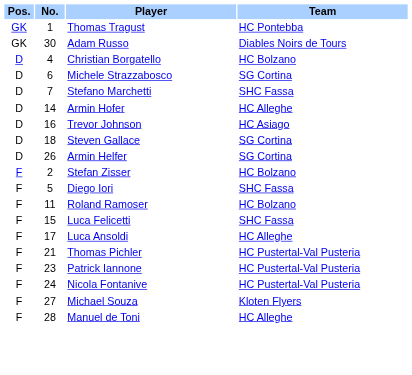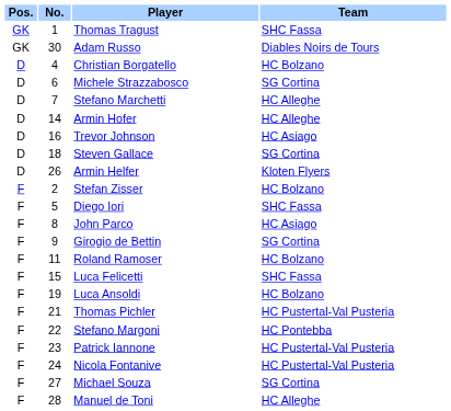Thomas Tragust | Team: HC Pontebba -> SHC Fassa
Stefano Marchetti | Team: SHC Fassa -> HC Alleghe
Armin Helfer | Team: SG Cortina -> Kloten Flyers
+ row: F | 8 | John Parco | HC Asiago
+ row: F | 9 | Girogio de Bettin | SG Cortina
Luca Ansoldi | No.: 17 -> 19
Luca Ansoldi | Team: HC Alleghe -> HC Bolzano
+ row: F | 22 | Stefano Margoni | HC Pontebba
Michael Souza | Team: Kloten Flyers -> SG Cortina
